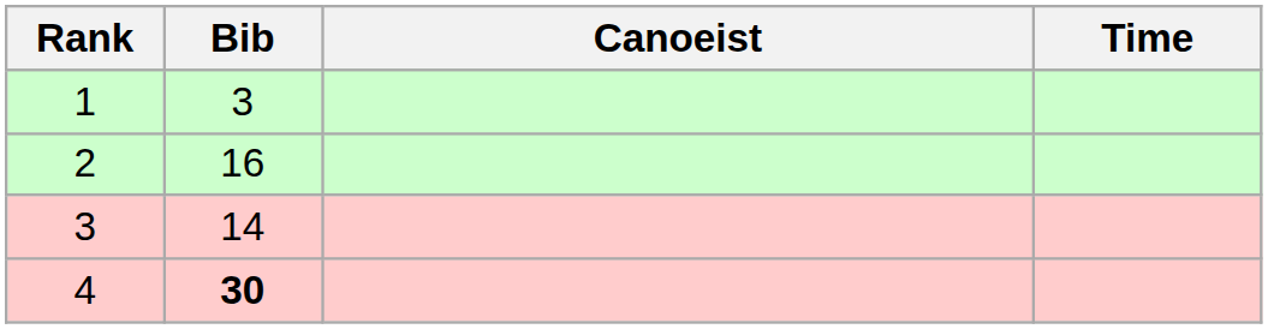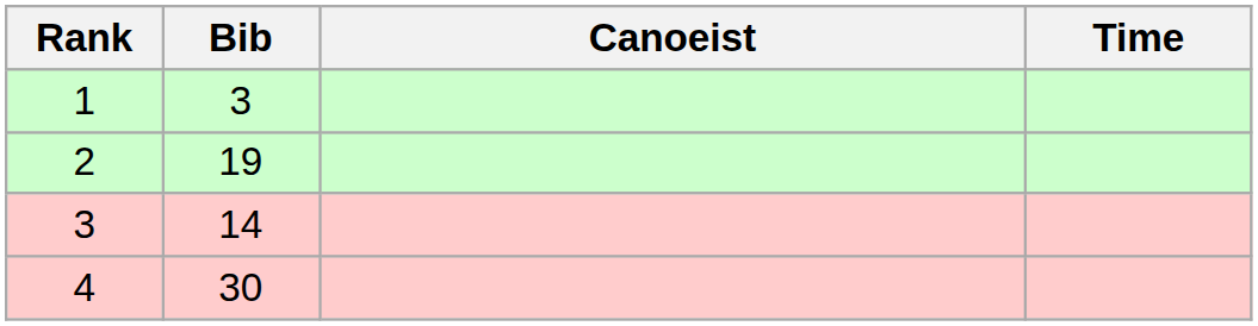2 | Bib: 16 -> 19
4 | Bib: bold -> normal
